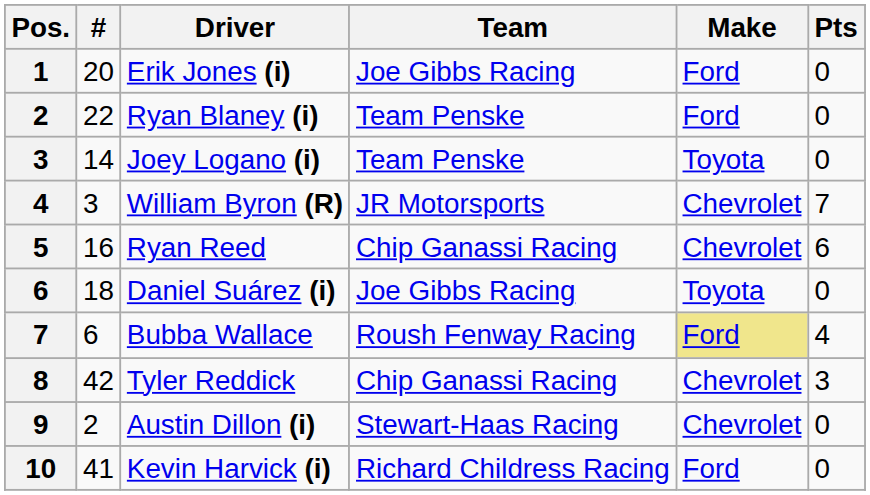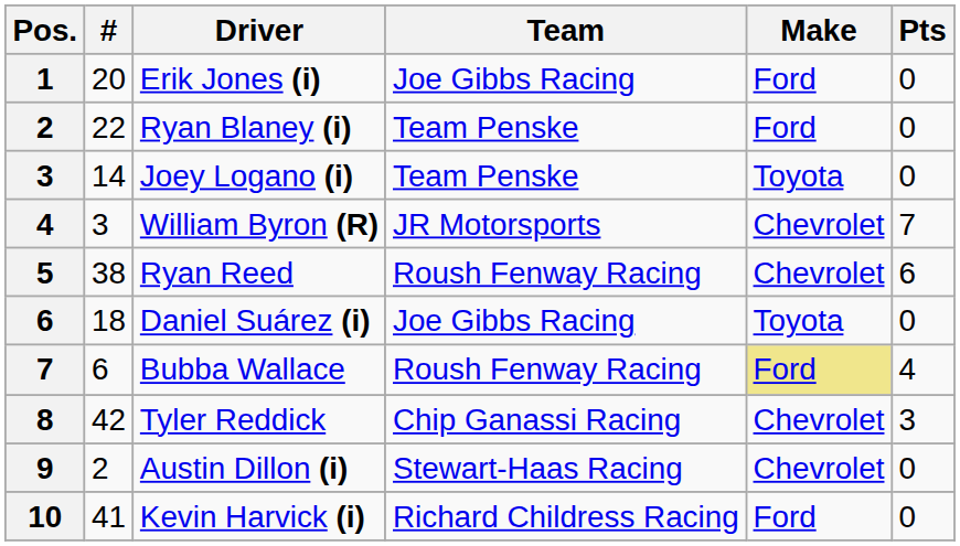Ryan Reed | #: 16 -> 38
Ryan Reed | Team: Chip Ganassi Racing -> Roush Fenway Racing
